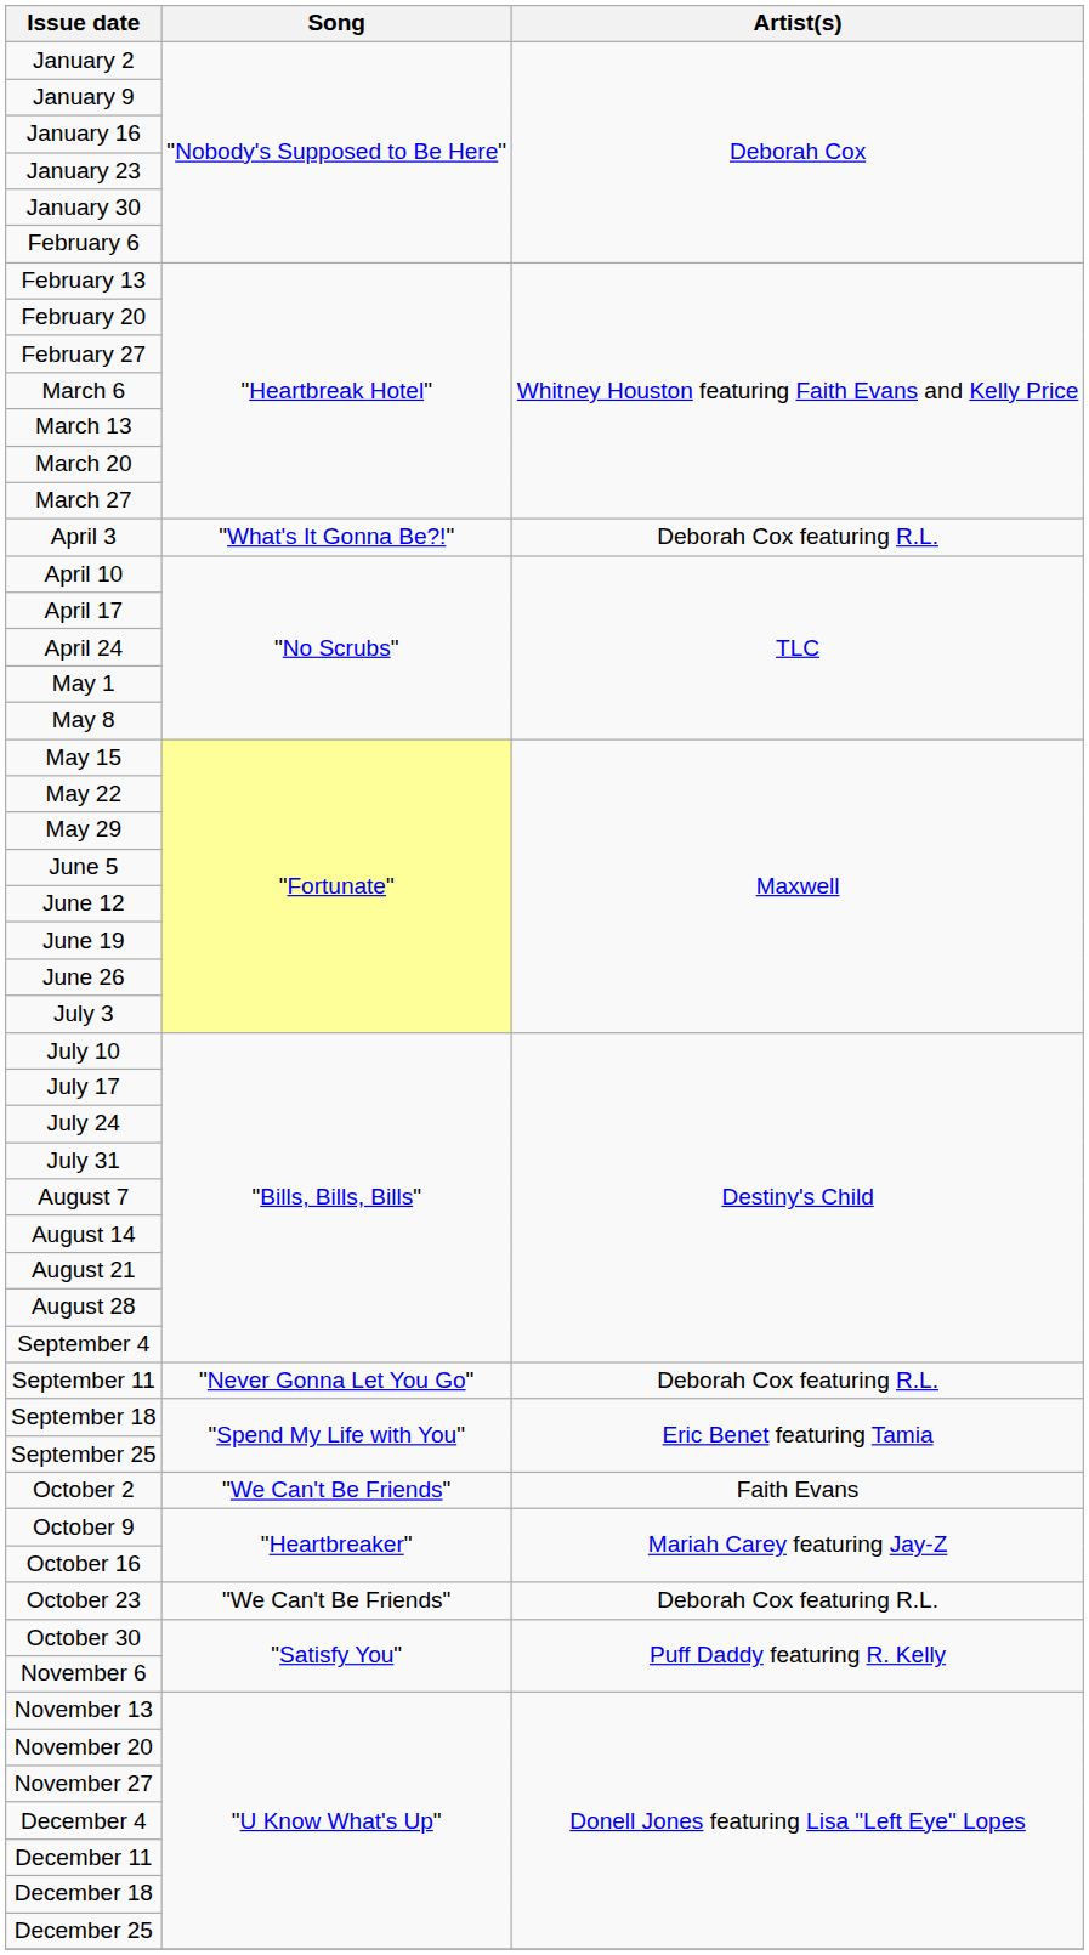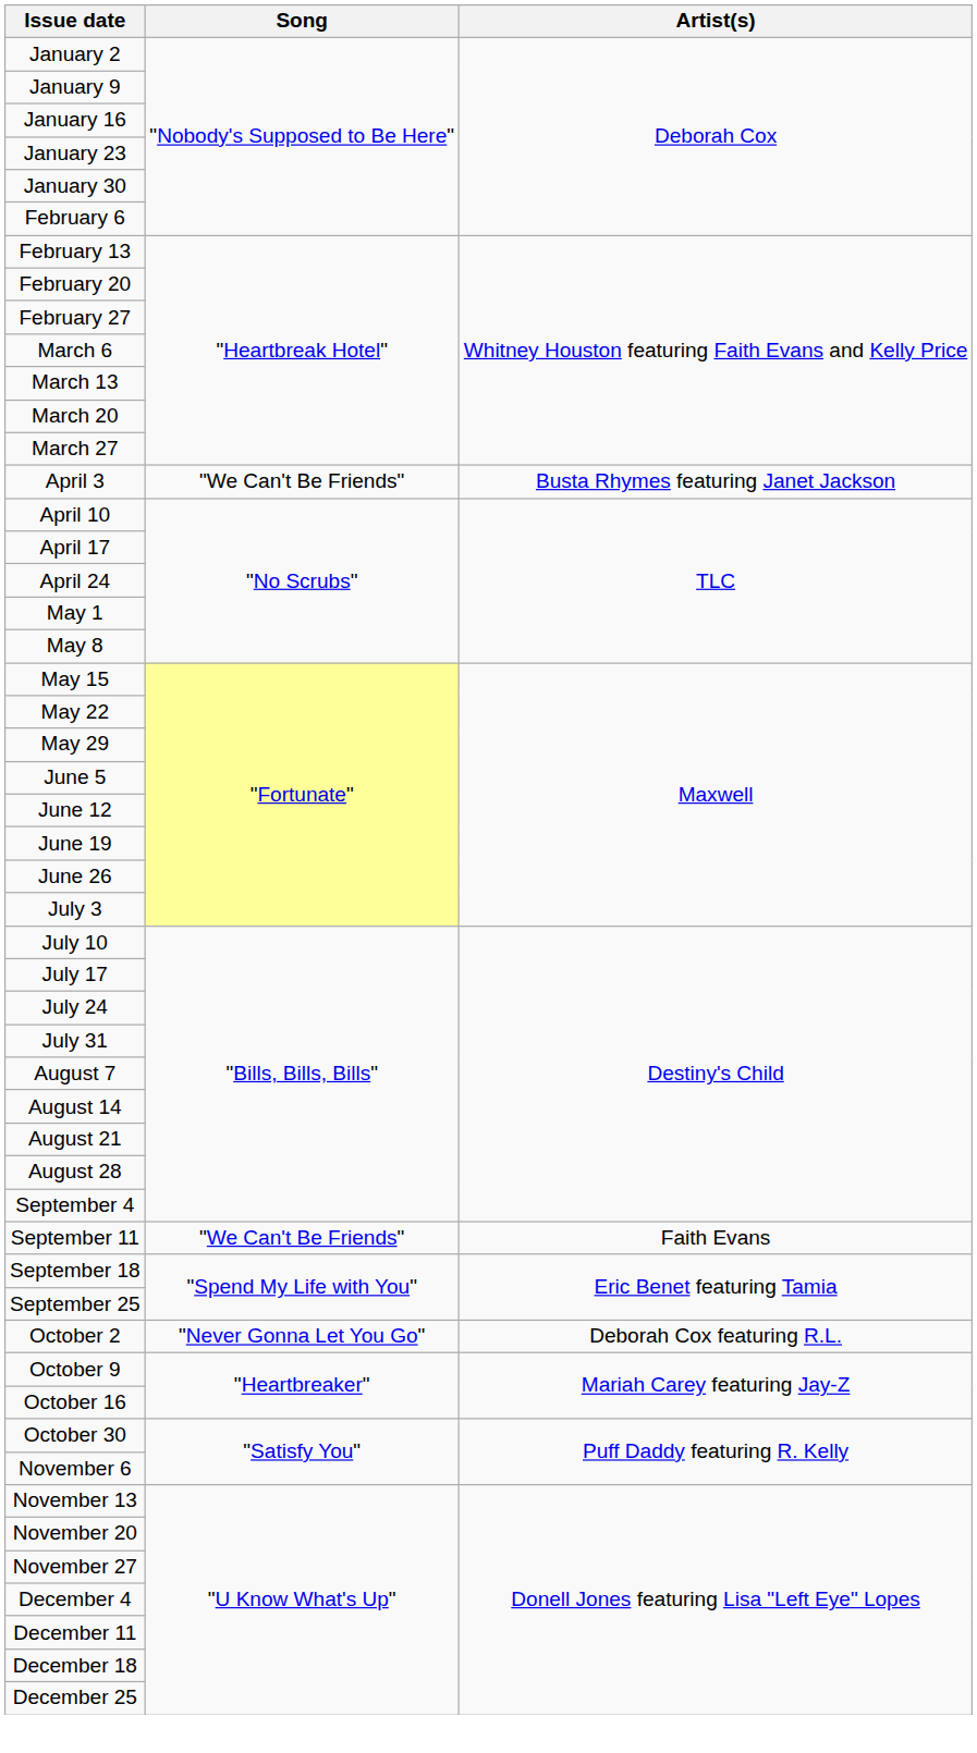April 3 | Song: "What's It Gonna Be?!" -> "We Can't Be Friends"
April 3 | Artist(s): Deborah Cox featuring R.L. -> Busta Rhymes featuring Janet Jackson
September 11 | Song: "Never Gonna Let You Go" -> "We Can't Be Friends"
September 11 | Artist(s): Deborah Cox featuring R.L. -> Faith Evans
October 2 | Song: "We Can't Be Friends" -> "Never Gonna Let You Go"
October 2 | Artist(s): Faith Evans -> Deborah Cox featuring R.L.
- row: October 23 | "We Can't Be Friends" | Deborah Cox featuring R.L.
